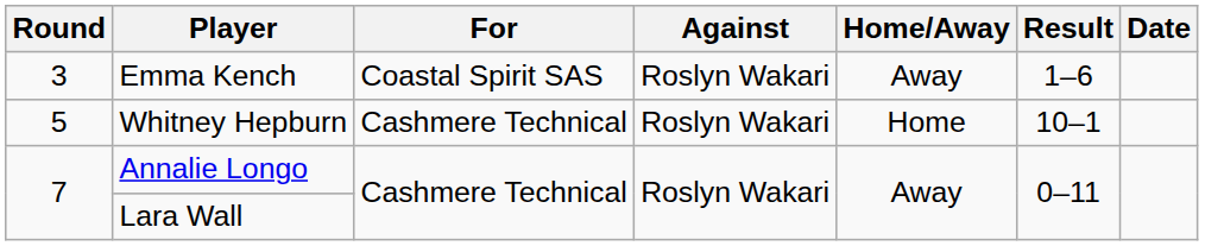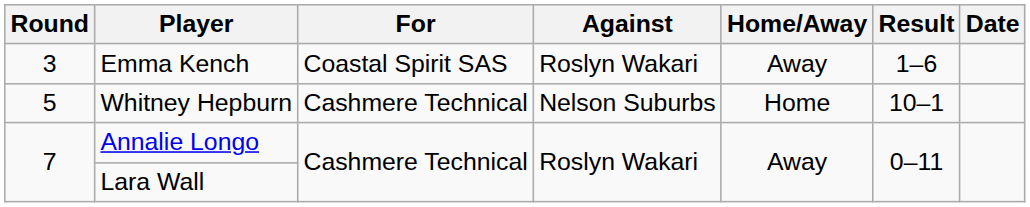Whitney Hepburn | Against: Roslyn Wakari -> Nelson Suburbs
